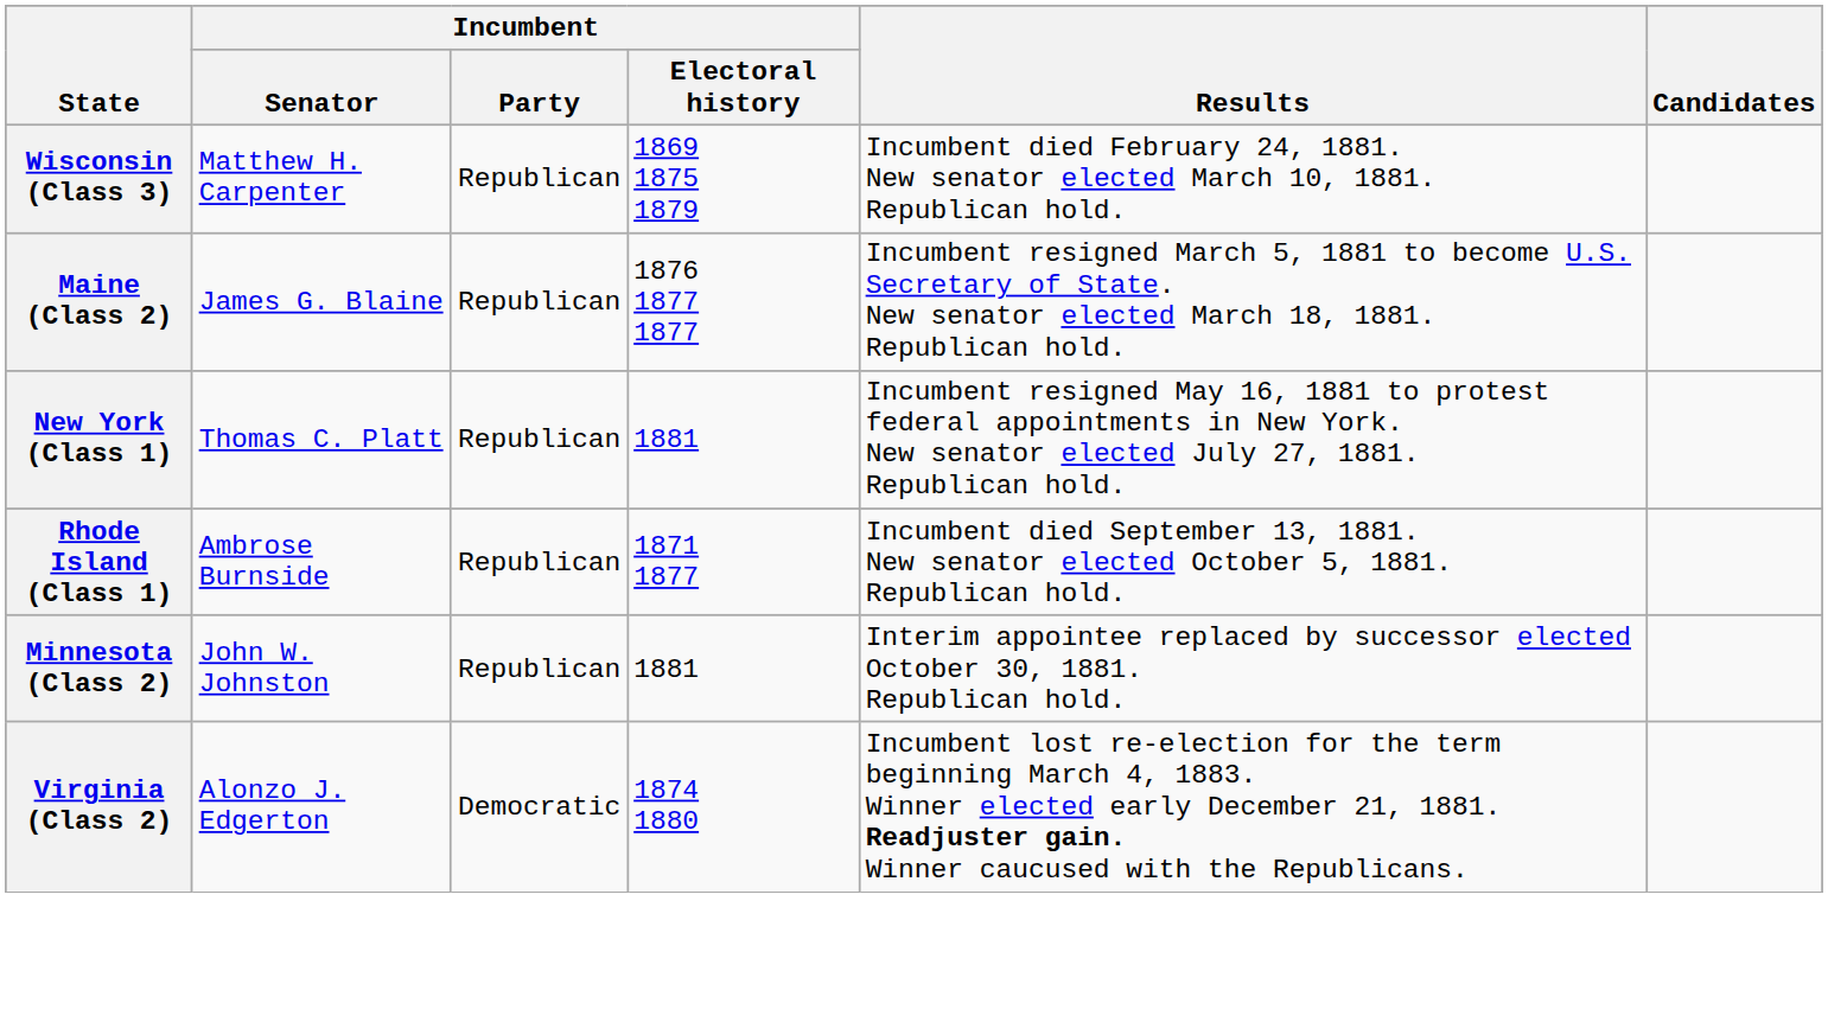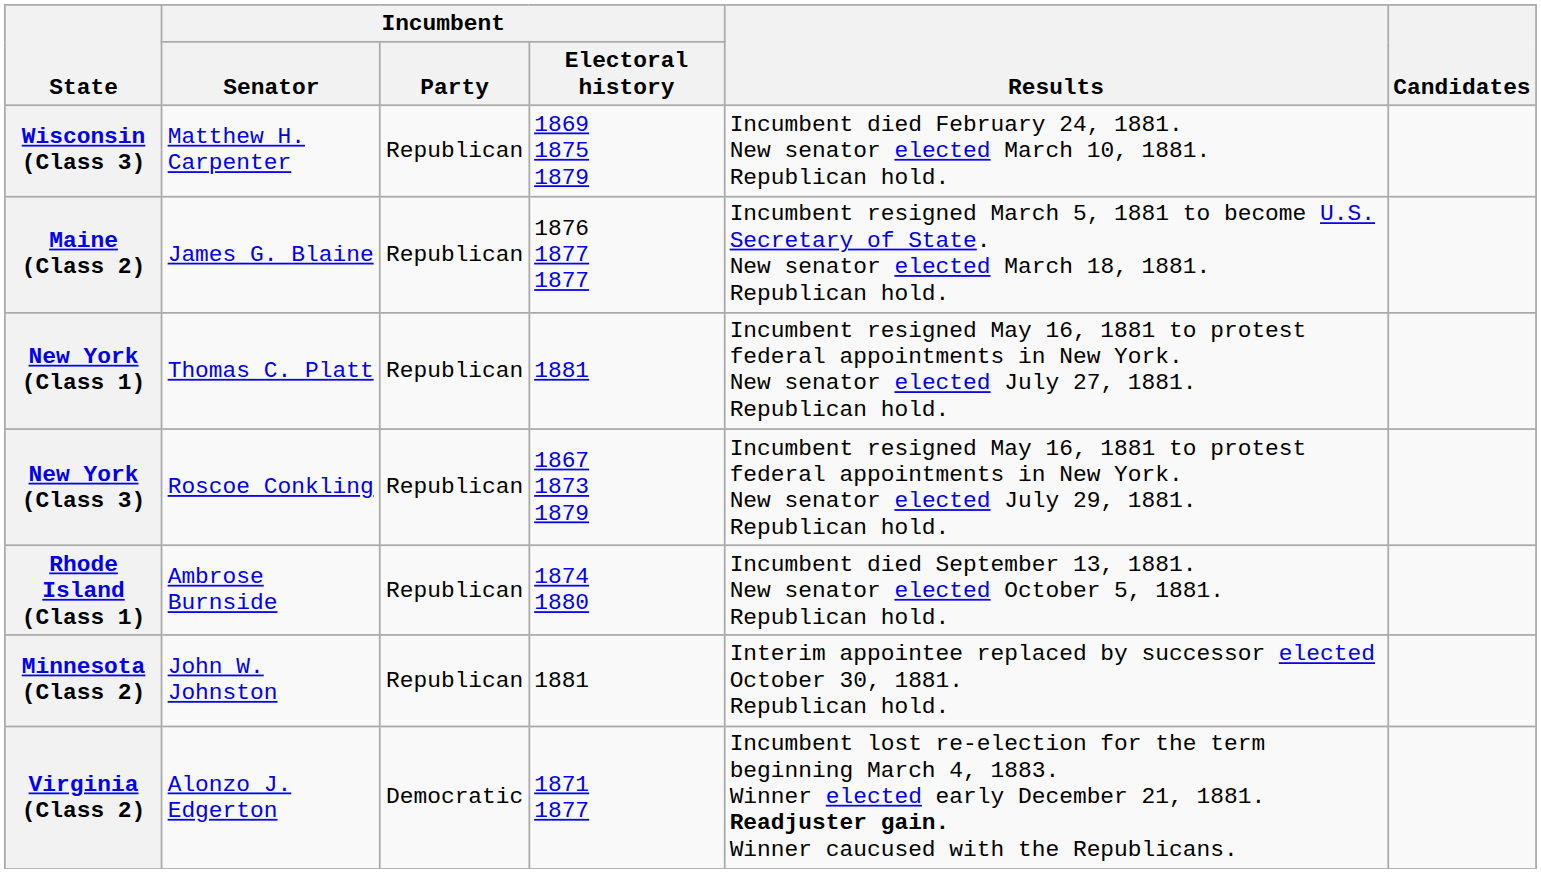+ row: New York (Class 3) | Roscoe Conkling | Republican | 1867 1873 1879 | Incumbent resigned May 16, 1881 to protest federal appointments in New York. New senator elected July 29, 1881. Republican hold.
Rhode Island (Class 1) | Incumbent / Electoral history: 1871 1877 -> 1874 1880
Virginia (Class 2) | Incumbent / Electoral history: 1874 1880 -> 1871 1877
